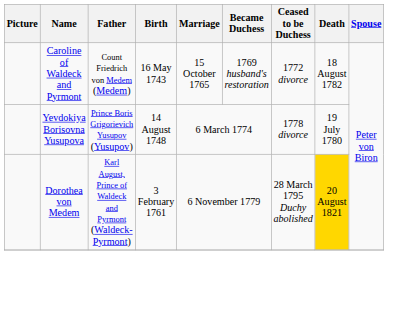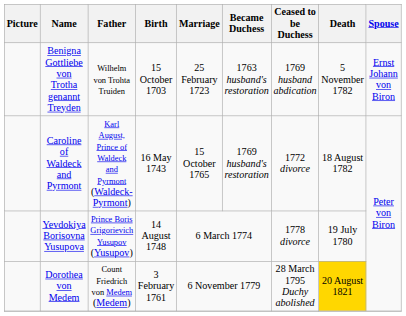+ row: Benigna Gottliebe von Trotha genannt Treyden | Wilhelm von Trohta Truiden | 15 October 1703 | 25 February 1723 | 1763 husband's restoration | 1769 husband abdication | 5 November 1782 | Ernst Johann von Biron
Caroline of Waldeck and Pyrmont | Father: Count Friedrich von Medem (Medem) -> Karl August, Prince of Waldeck and Pyrmont (Waldeck-Pyrmont)
Dorothea von Medem | Father: Karl August, Prince of Waldeck and Pyrmont (Waldeck-Pyrmont) -> Count Friedrich von Medem (Medem)
